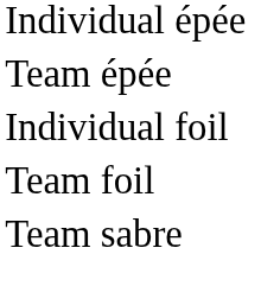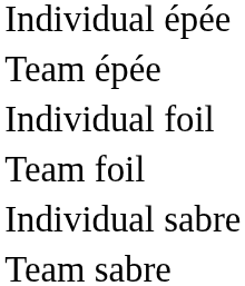+ row: Individual sabre
